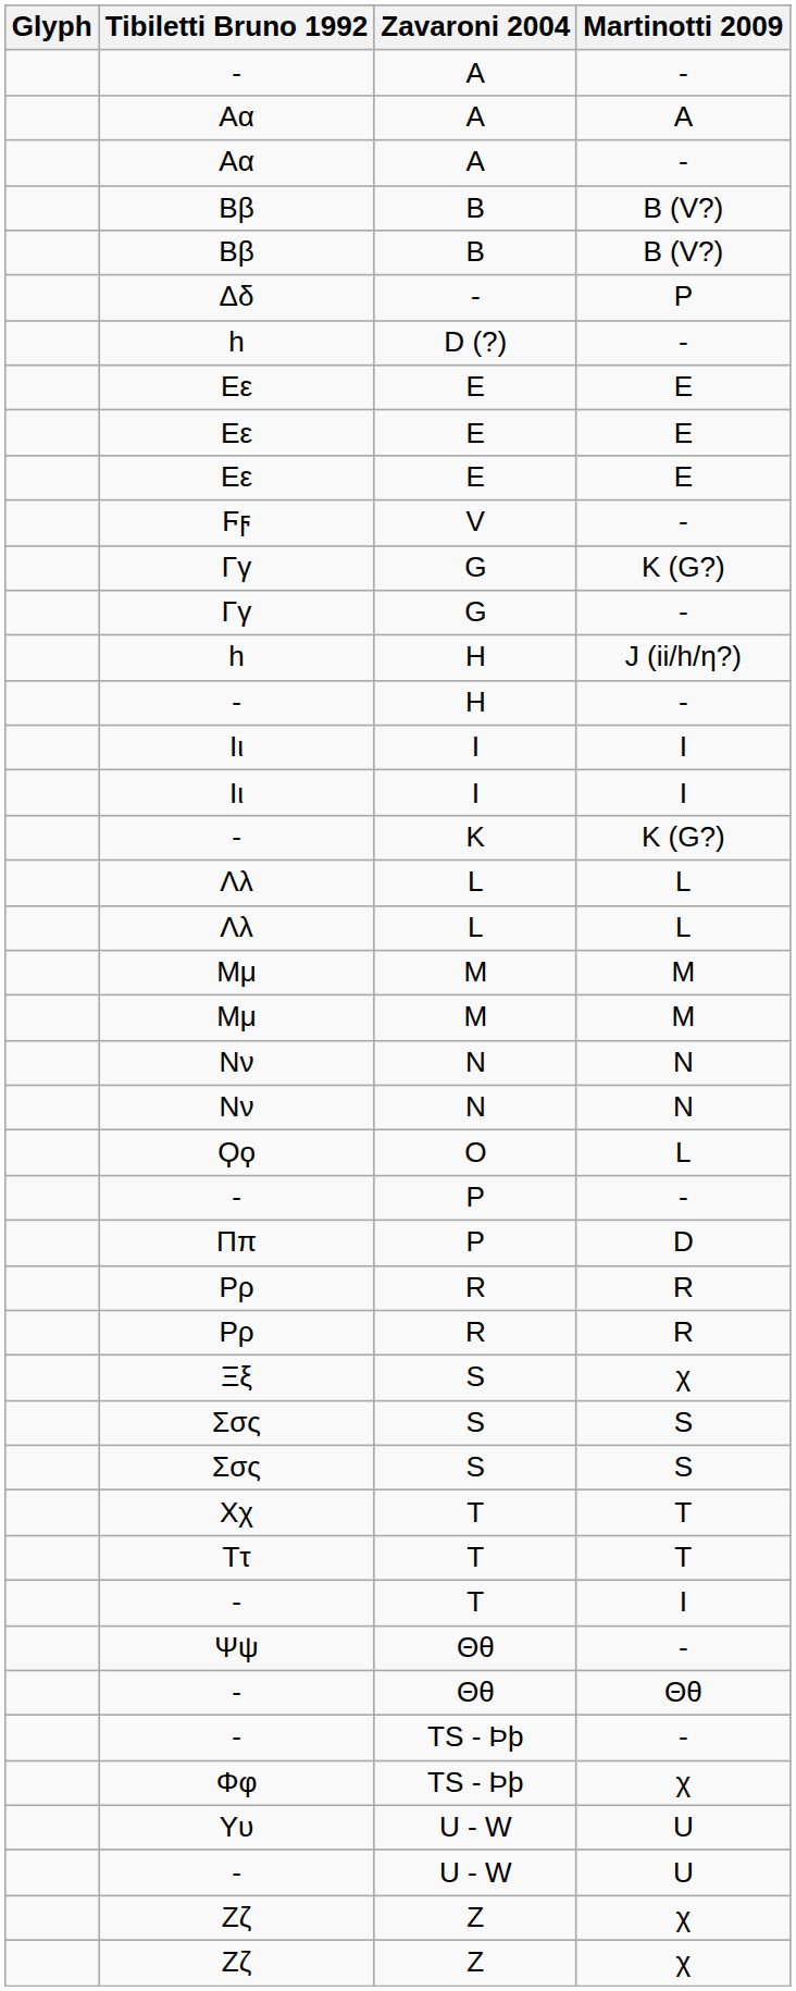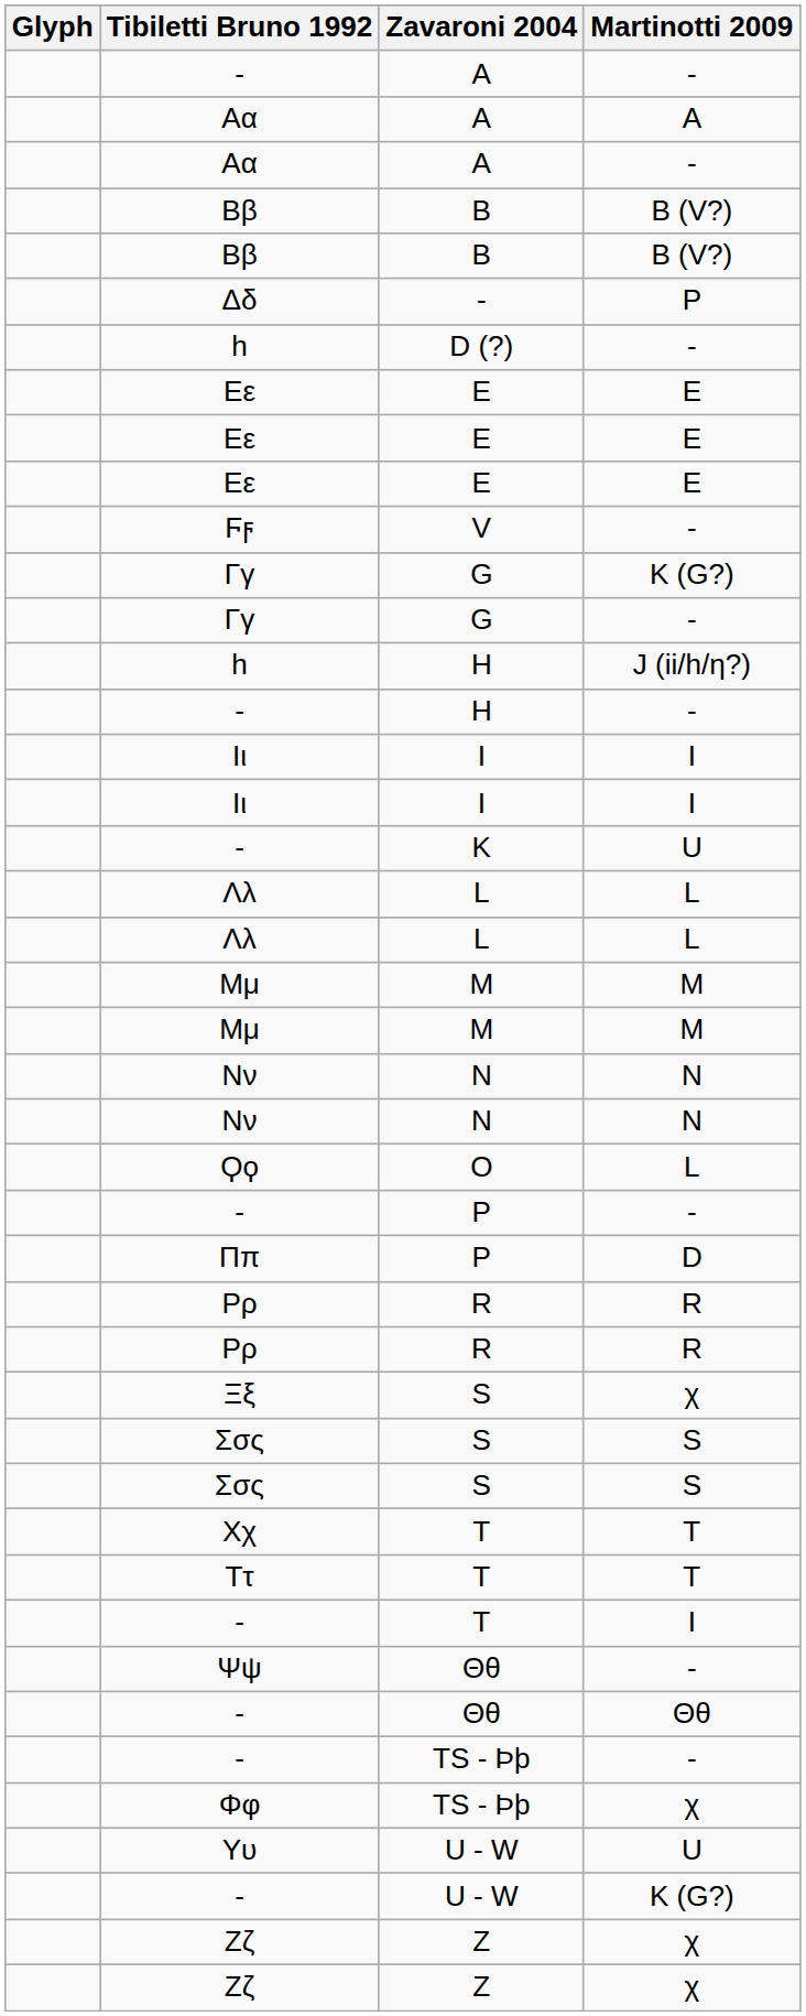- / K | Martinotti 2009: K (G?) -> U
- / U - W | Martinotti 2009: U -> K (G?)
